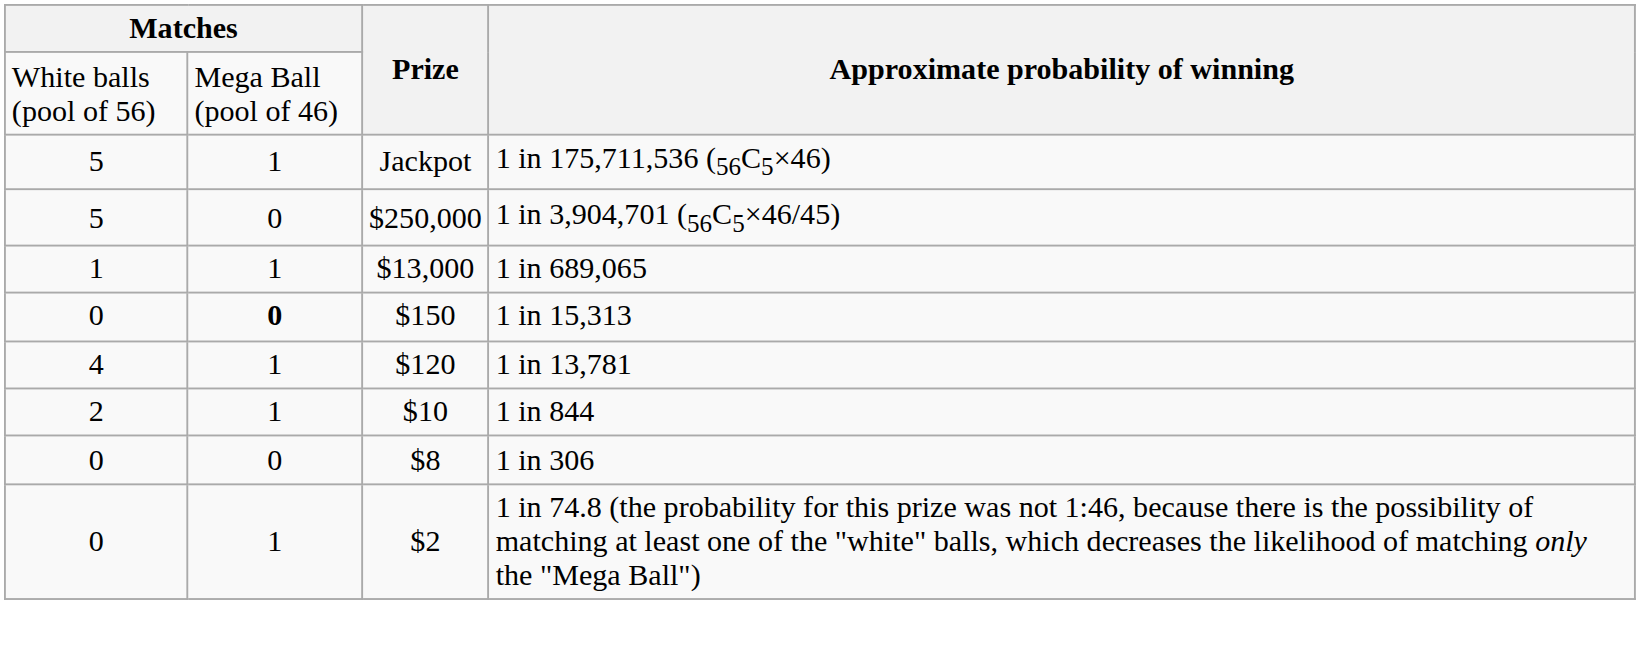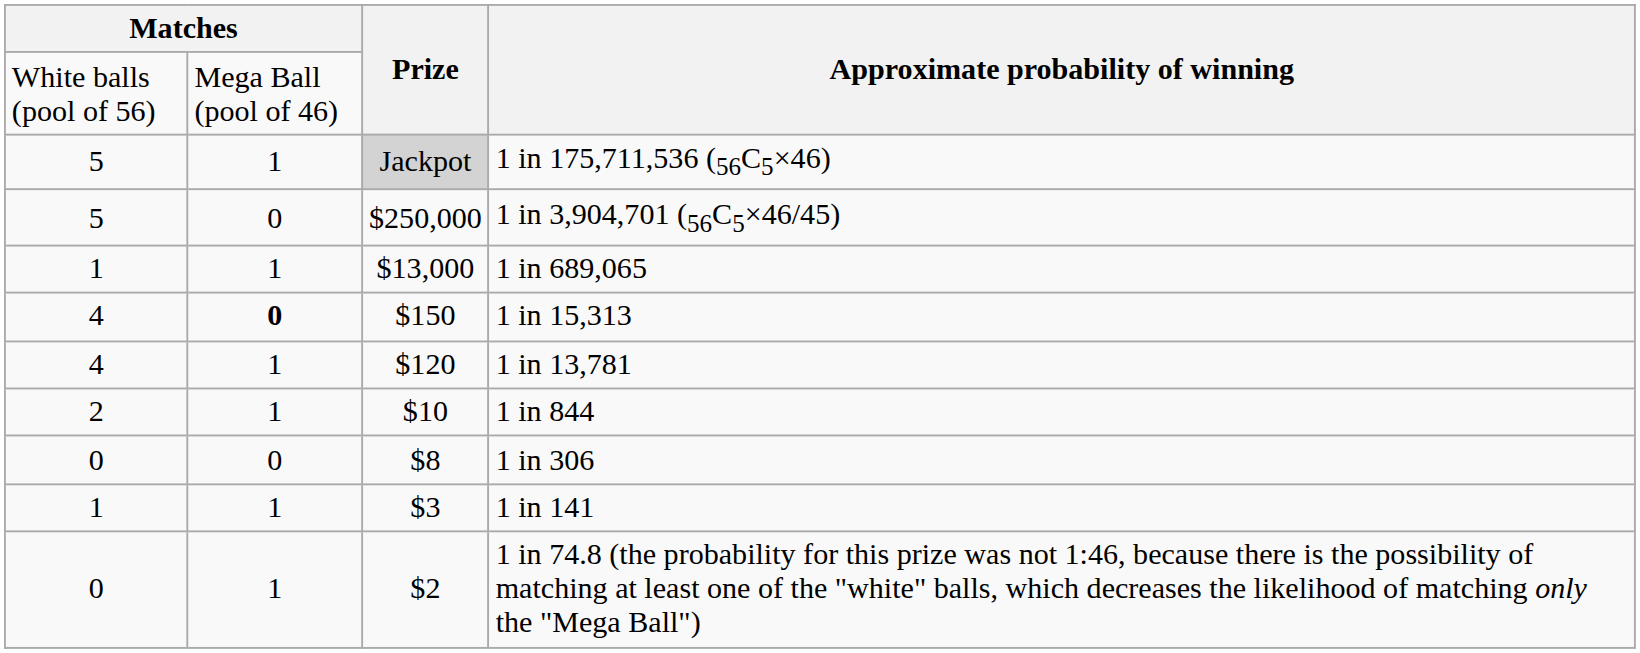1 in 175,711,536 (56C5×46) | Prize: no background -> lightgrey background
1 in 15,313 | column 1: 0 -> 4
+ row: 1 | 1 | $3 | 1 in 141
